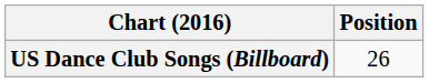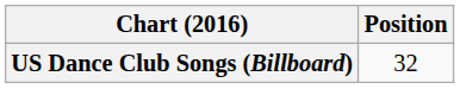US Dance Club Songs (Billboard) | Position: 26 -> 32
